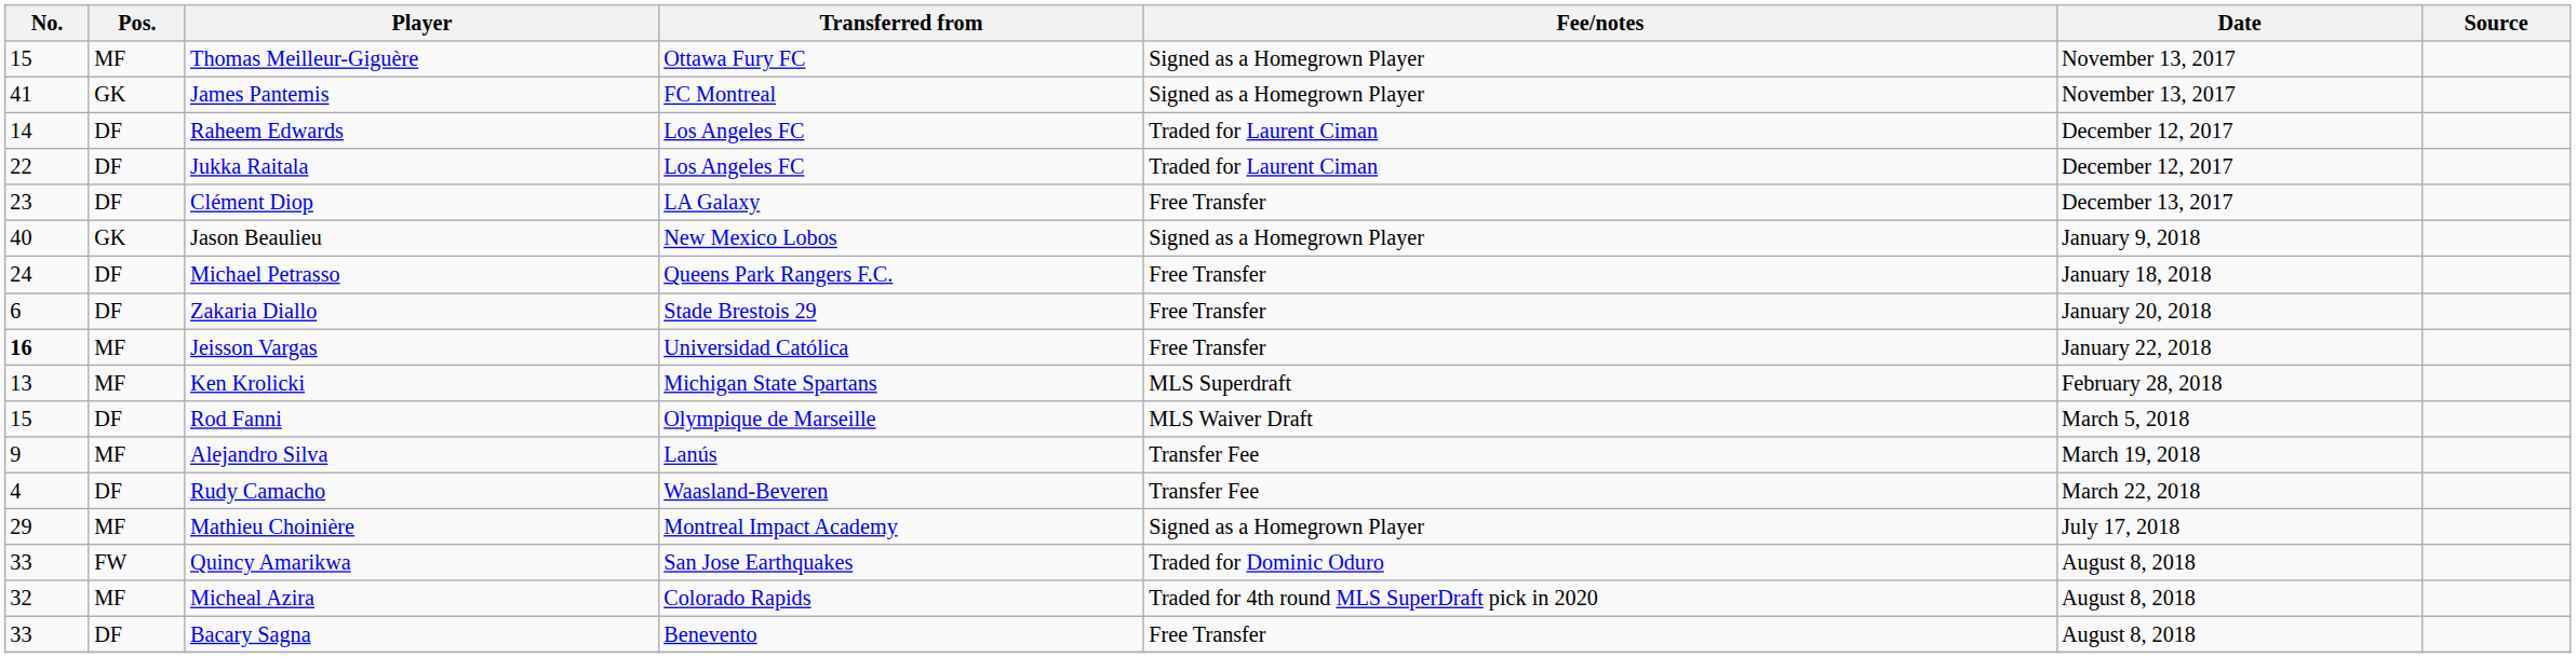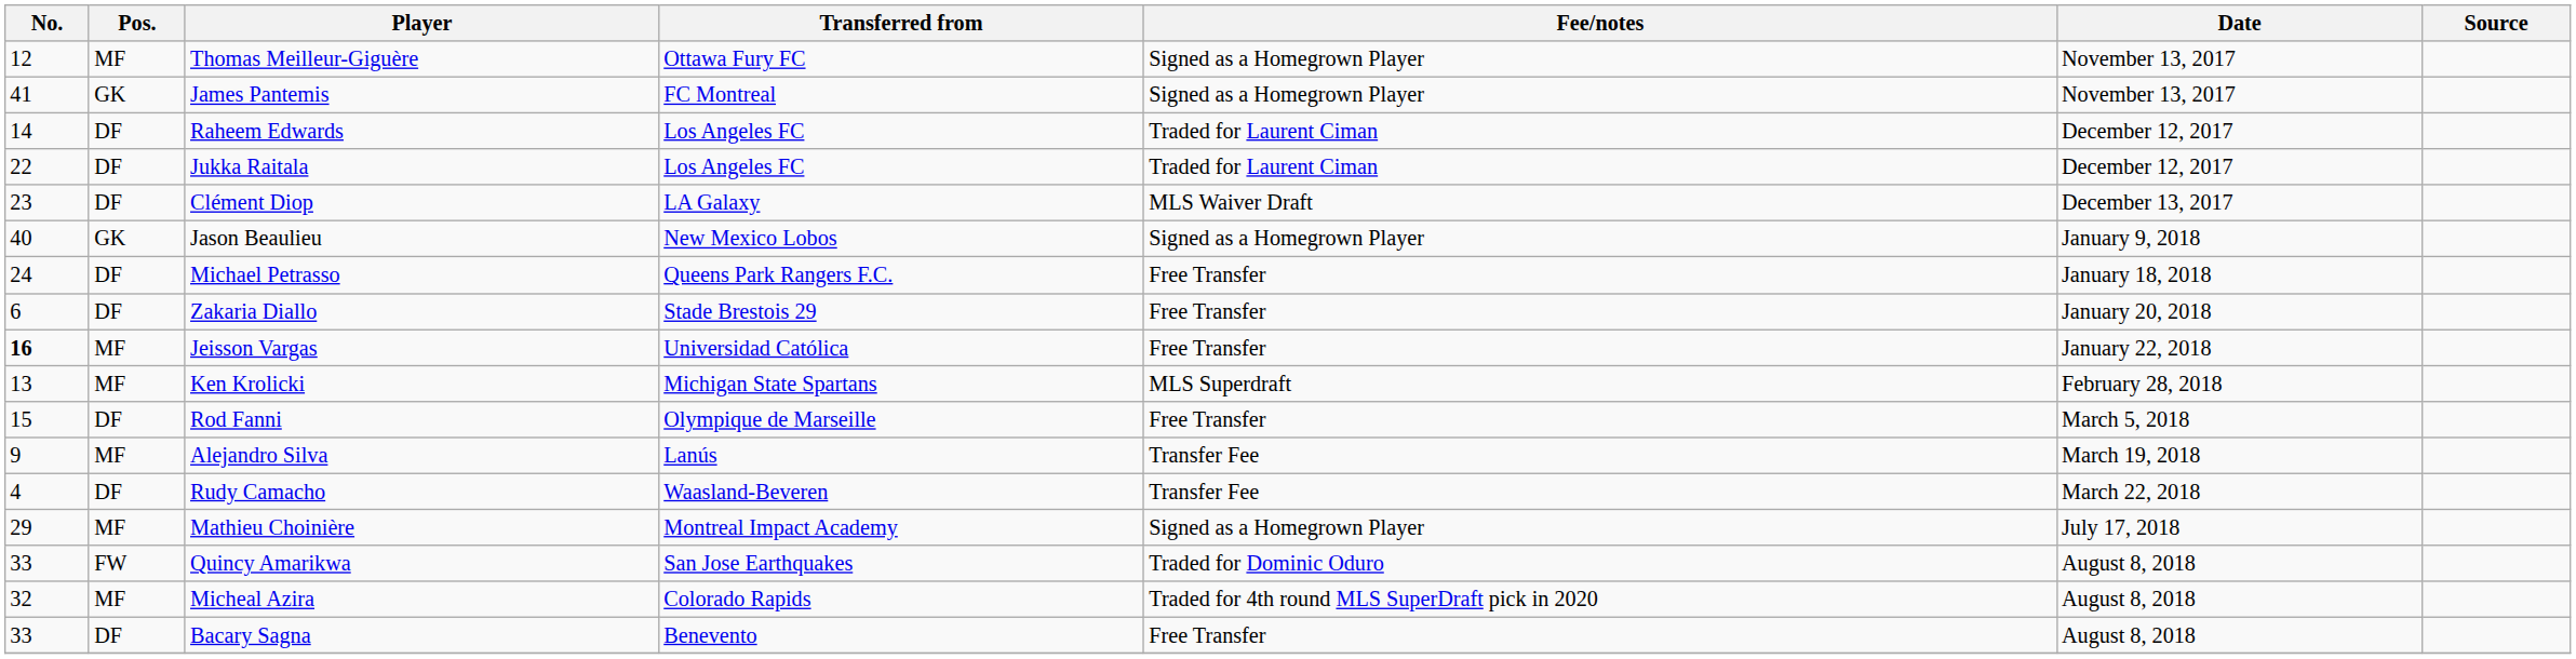Thomas Meilleur-Giguère | No.: 15 -> 12
Clément Diop | Fee/notes: Free Transfer -> MLS Waiver Draft
Rod Fanni | Fee/notes: MLS Waiver Draft -> Free Transfer
